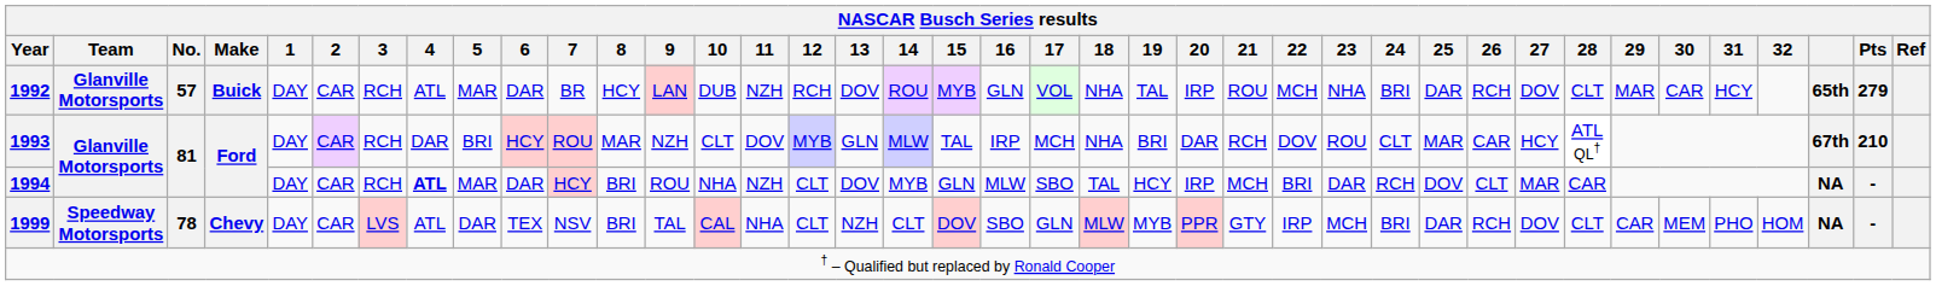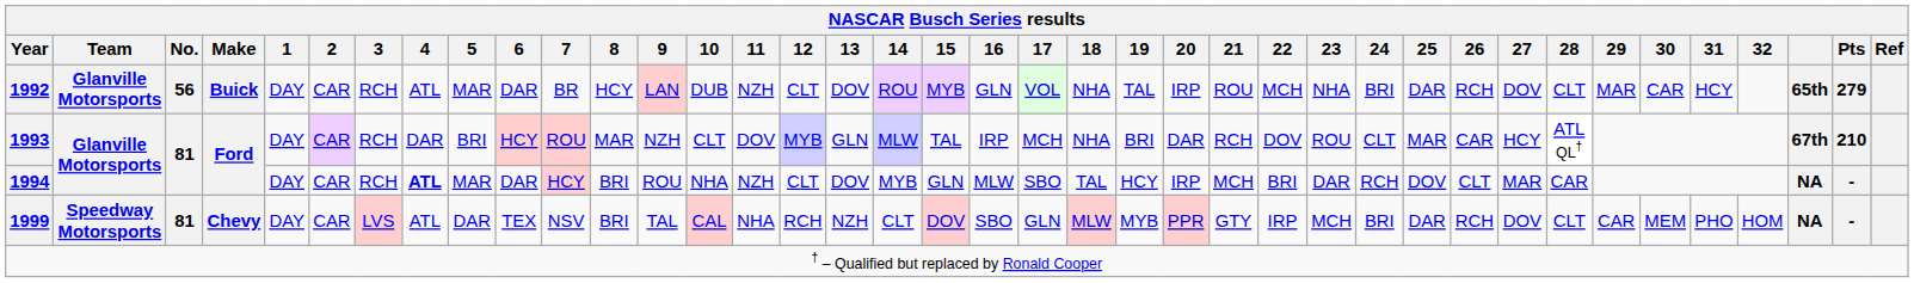1992 | No.: 57 -> 56
1992 | 12: RCH -> CLT
1999 | No.: 78 -> 81
1999 | 12: CLT -> RCH
